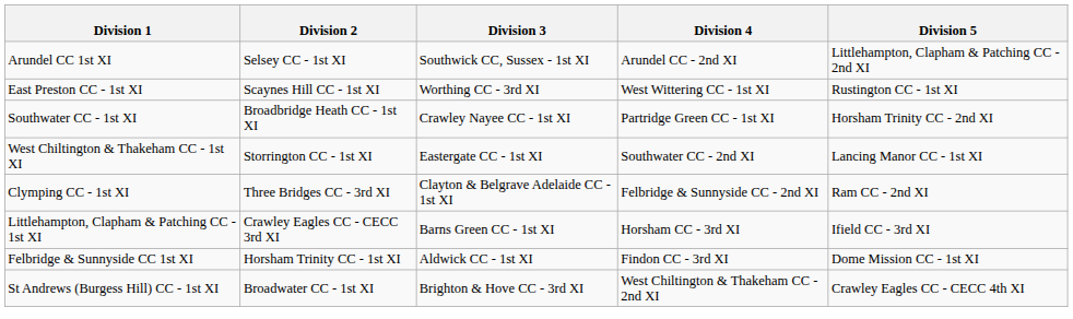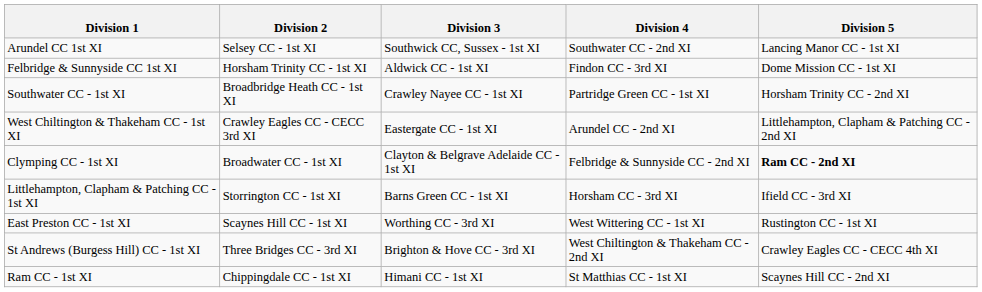Arundel CC 1st XI | Division 4: Arundel CC - 2nd XI -> Southwater CC - 2nd XI
Arundel CC 1st XI | Division 5: Littlehampton, Clapham & Patching CC - 2nd XI -> Lancing Manor CC - 1st XI
rows swapped: Felbridge & Sunnyside CC 1st XI <-> East Preston CC - 1st XI
West Chiltington & Thakeham CC - 1st XI | Division 2: Storrington CC - 1st XI -> Crawley Eagles CC - CECC 3rd XI
West Chiltington & Thakeham CC - 1st XI | Division 4: Southwater CC - 2nd XI -> Arundel CC - 2nd XI
West Chiltington & Thakeham CC - 1st XI | Division 5: Lancing Manor CC - 1st XI -> Littlehampton, Clapham & Patching CC - 2nd XI
Clymping CC - 1st XI | Division 2: Three Bridges CC - 3rd XI -> Broadwater CC - 1st XI
Clymping CC - 1st XI | Division 5: normal -> bold
Littlehampton, Clapham & Patching CC - 1st XI | Division 2: Crawley Eagles CC - CECC 3rd XI -> Storrington CC - 1st XI
St Andrews (Burgess Hill) CC - 1st XI | Division 2: Broadwater CC - 1st XI -> Three Bridges CC - 3rd XI
+ row: Ram CC - 1st XI | Chippingdale CC - 1st XI | Himani CC - 1st XI | St Matthias CC - 1st XI | Scaynes Hill CC - 2nd XI
